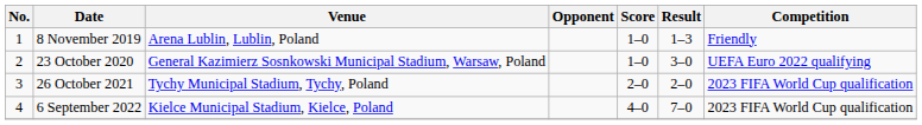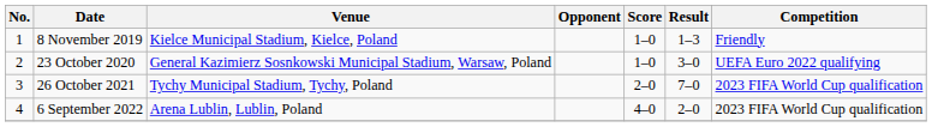8 November 2019 | Venue: Arena Lublin, Lublin, Poland -> Kielce Municipal Stadium, Kielce, Poland
26 October 2021 | Result: 2–0 -> 7–0
6 September 2022 | Venue: Kielce Municipal Stadium, Kielce, Poland -> Arena Lublin, Lublin, Poland
6 September 2022 | Result: 7–0 -> 2–0
